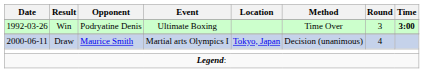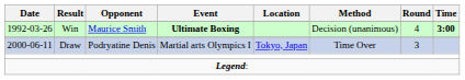Win | Opponent: Podryatine Denis -> Maurice Smith
Win | Event: normal -> bold
Win | Method: Time Over -> Decision (unanimous)
Win | Round: 3 -> 4
Draw | Opponent: Maurice Smith -> Podryatine Denis
Draw | Method: Decision (unanimous) -> Time Over
Draw | Round: 4 -> 3
